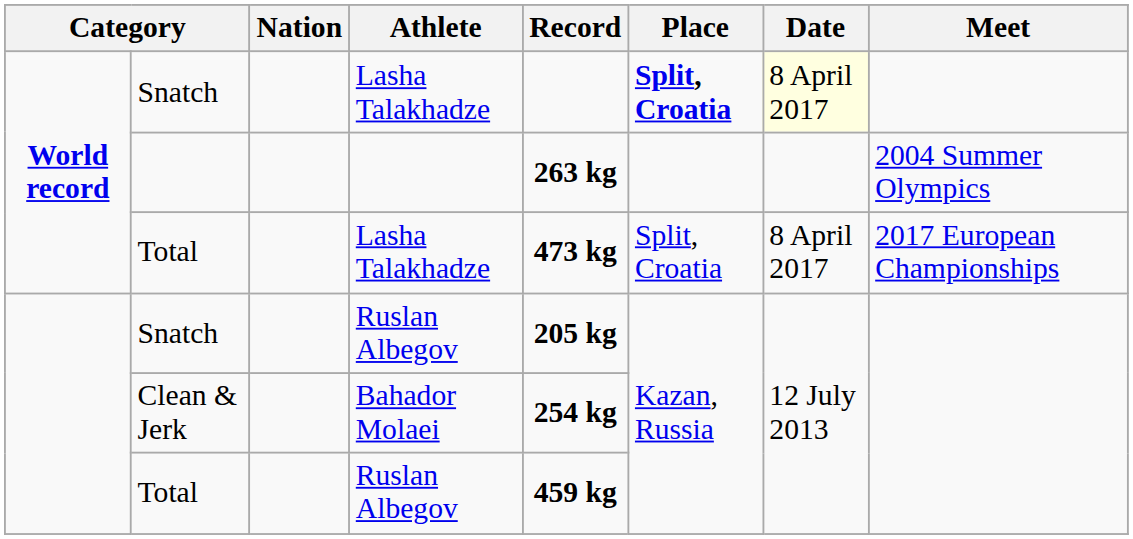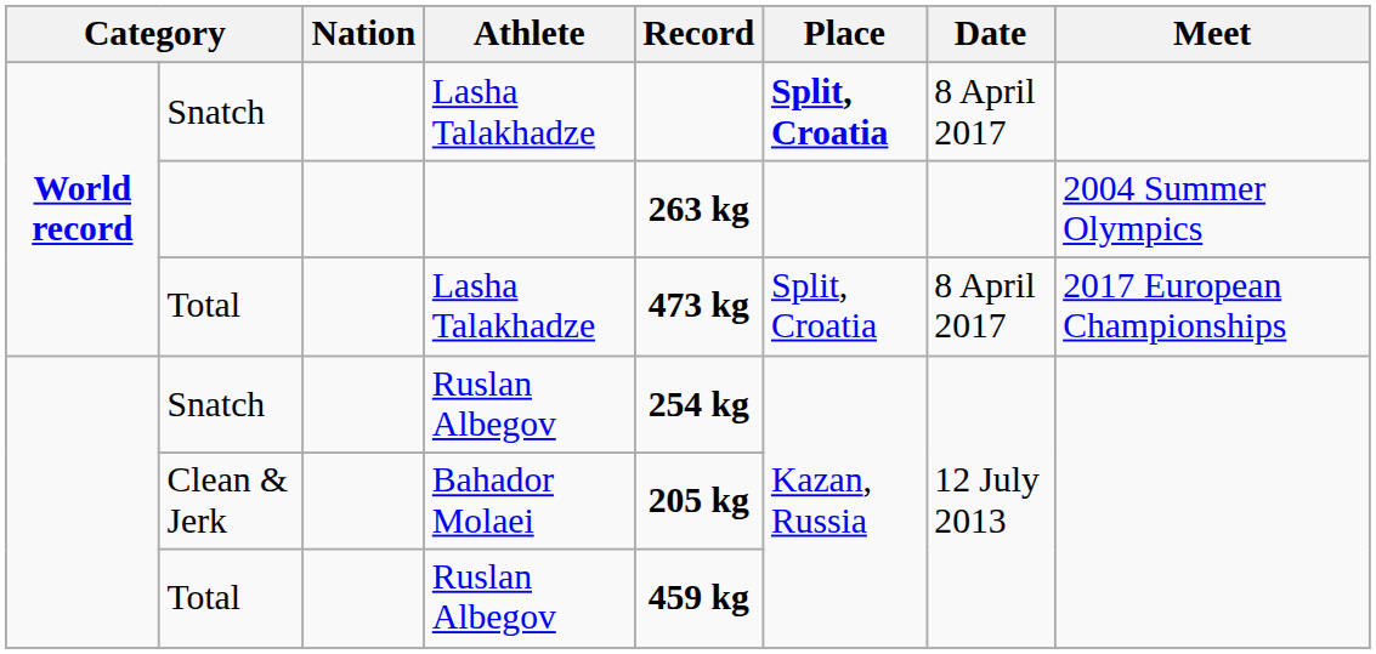Snatch / Lasha Talakhadze | Date: lightyellow background -> no background
Snatch / Ruslan Albegov | Record: 205 kg -> 254 kg
Clean & Jerk | Record: 254 kg -> 205 kg
